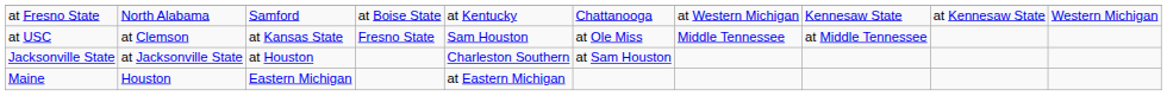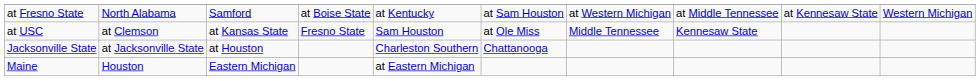at Fresno State | column 6: Chattanooga -> at Sam Houston
at Fresno State | column 8: Kennesaw State -> at Middle Tennessee
at USC | column 8: at Middle Tennessee -> Kennesaw State
Jacksonville State | column 6: at Sam Houston -> Chattanooga
